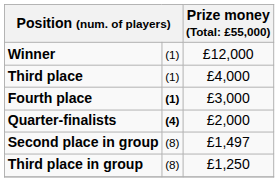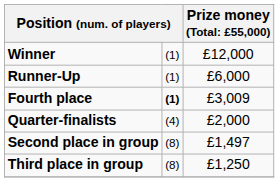+ row: Runner-Up | (1) | £6,000
- row: Third place | (1) | £4,000
Fourth place | column 3: £3,000 -> £3,009
Quarter-finalists | column 2: bold -> normal
